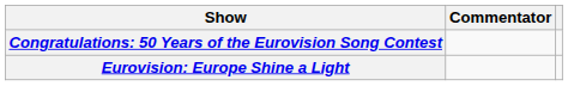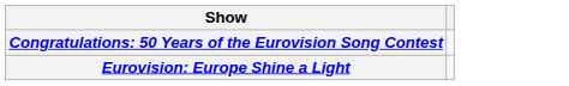- column: Commentator
